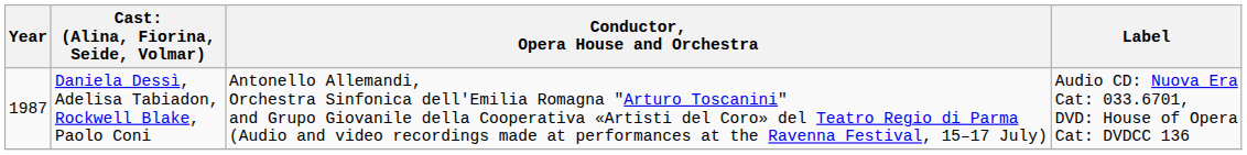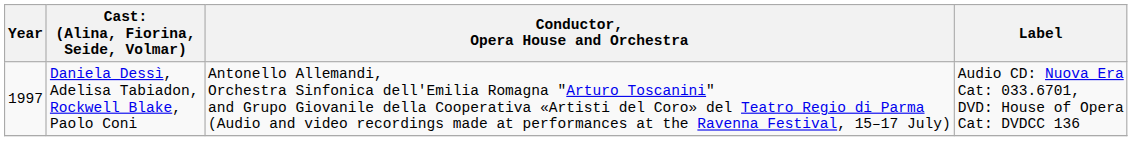Daniela Dessì, Adelisa Tabiadon, Rockwell Blake, Paolo Coni | Year: 1987 -> 1997
